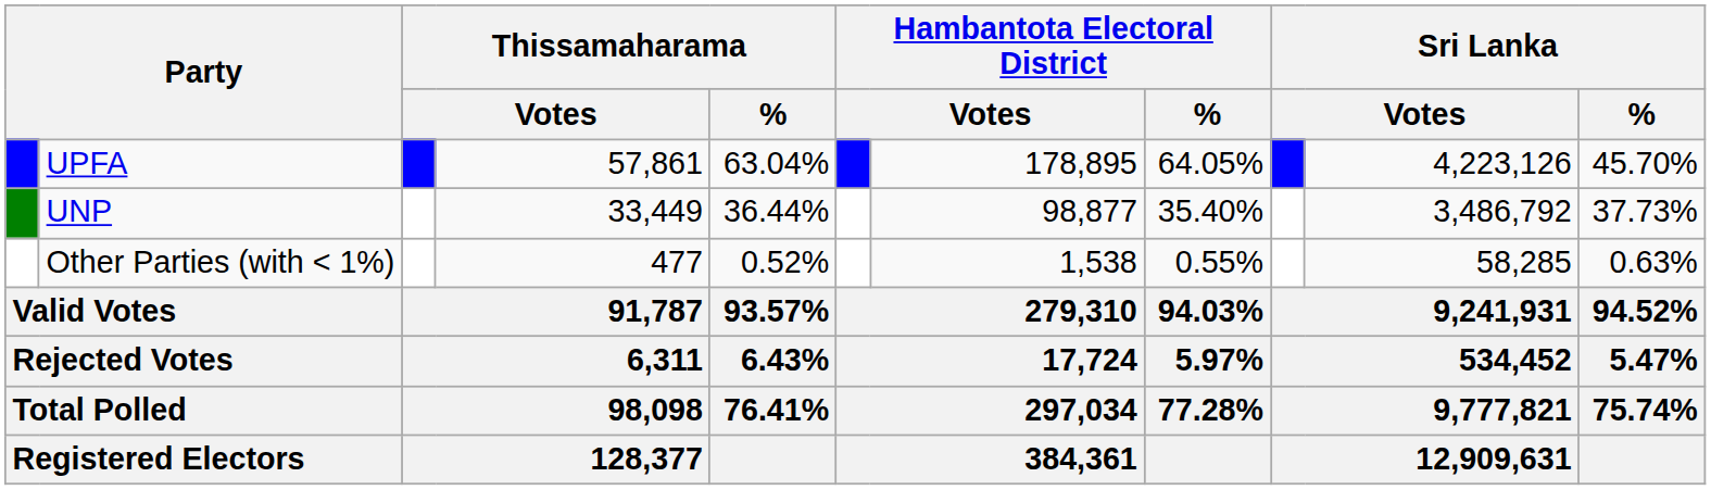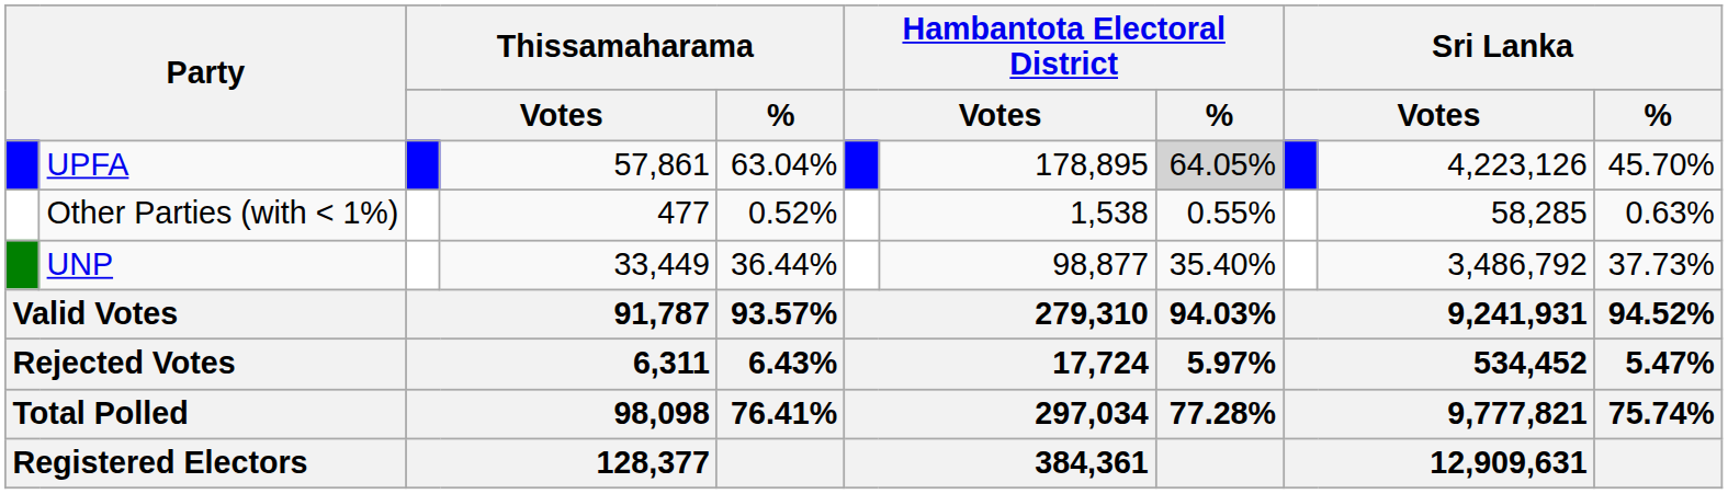UPFA | Hambantota Electoral District / %: no background -> lightgrey background
rows swapped: UNP <-> Other Parties (with < 1%)
